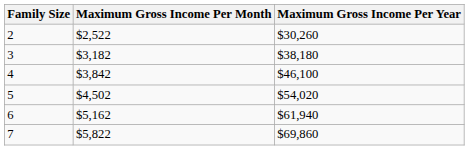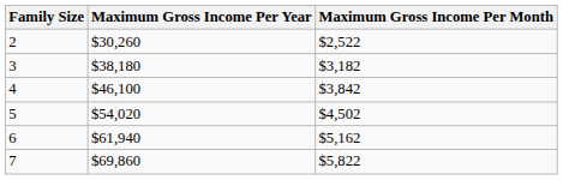columns swapped: Maximum Gross Income Per Month <-> Maximum Gross Income Per Year
